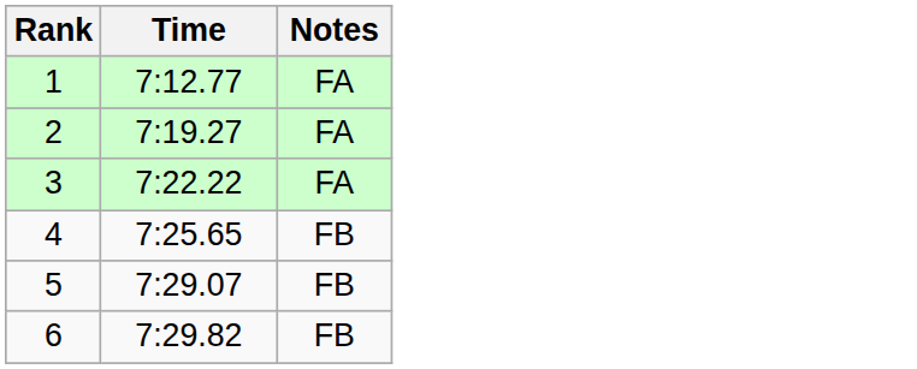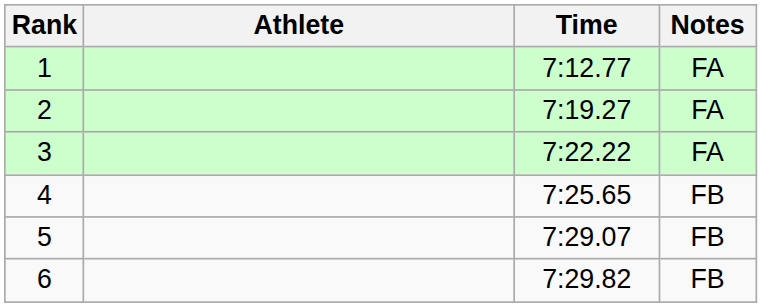+ column: Athlete
